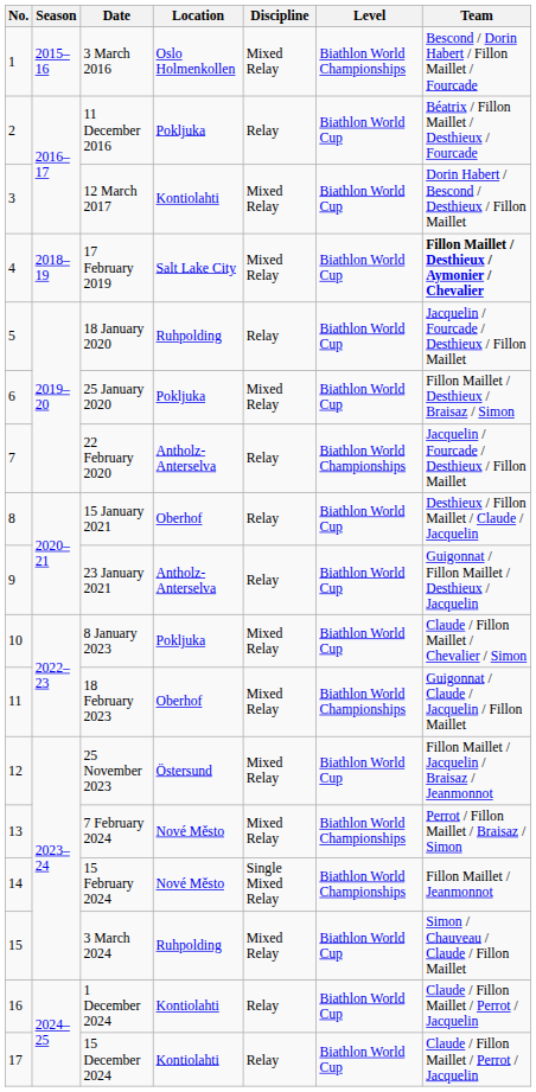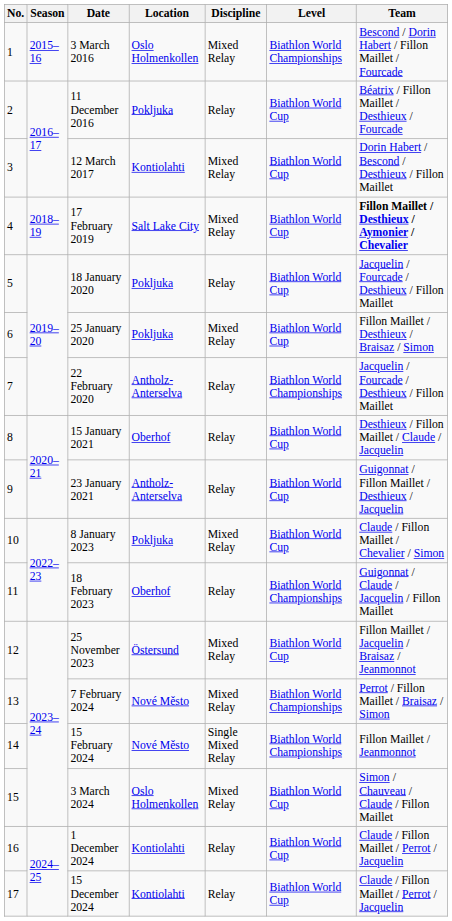18 January 2020 | Location: Ruhpolding -> Pokljuka
18 February 2023 | Discipline: Mixed Relay -> Relay
3 March 2024 | Location: Ruhpolding -> Oslo Holmenkollen
